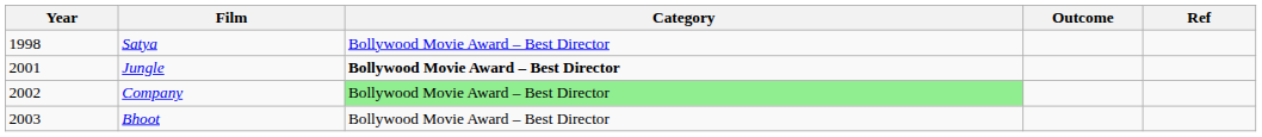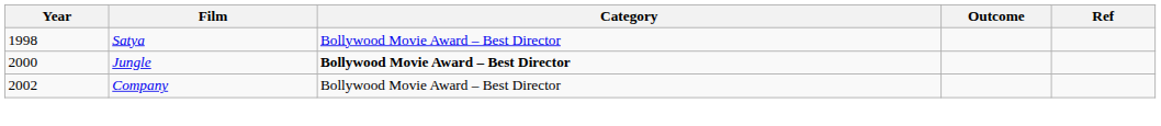Jungle | Year: 2001 -> 2000
Company | Category: lightgreen background -> no background
- row: 2003 | Bhoot | Bollywood Movie Award – Best Director
